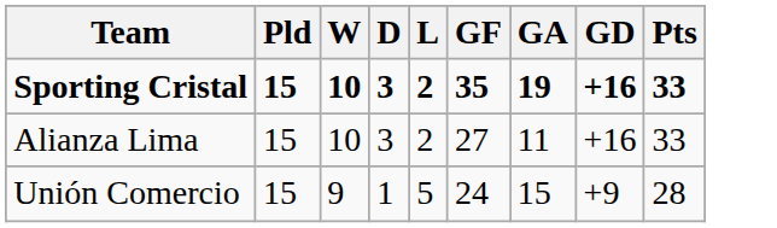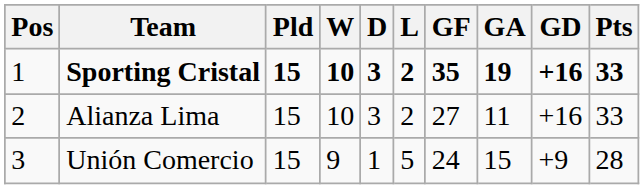+ column: Pos | 1 | 2 | 3
